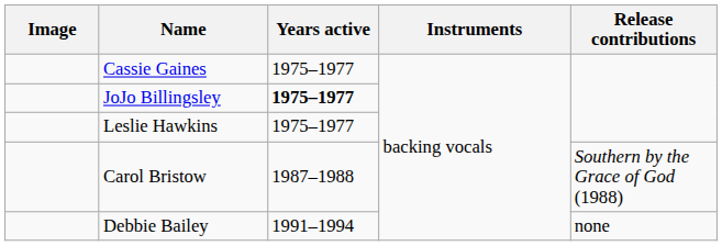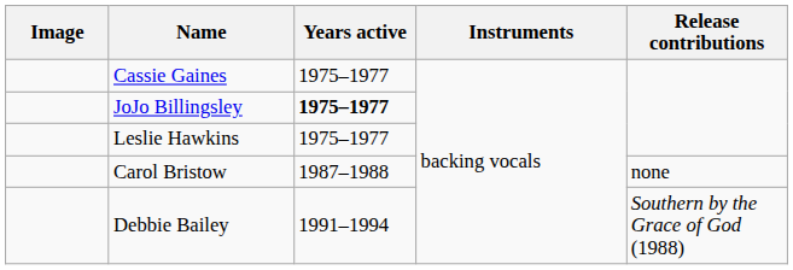Carol Bristow | Release contributions: Southern by the Grace of God (1988) -> none
Debbie Bailey | Release contributions: none -> Southern by the Grace of God (1988)
